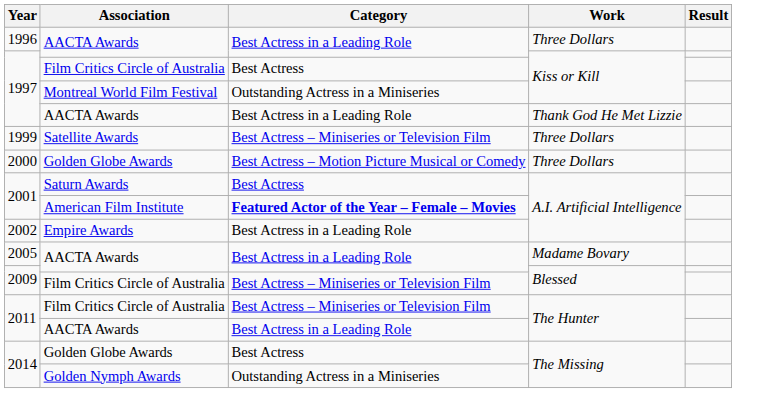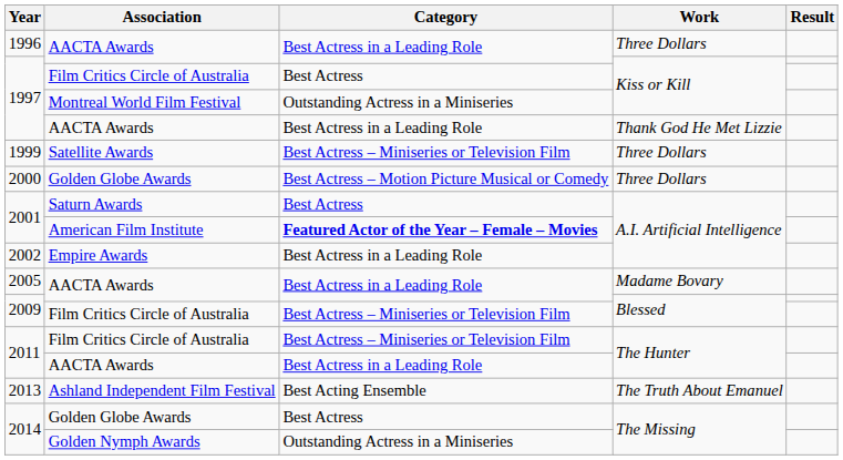+ row: 2013 | Ashland Independent Film Festival | Best Acting Ensemble | The Truth About Emanuel
